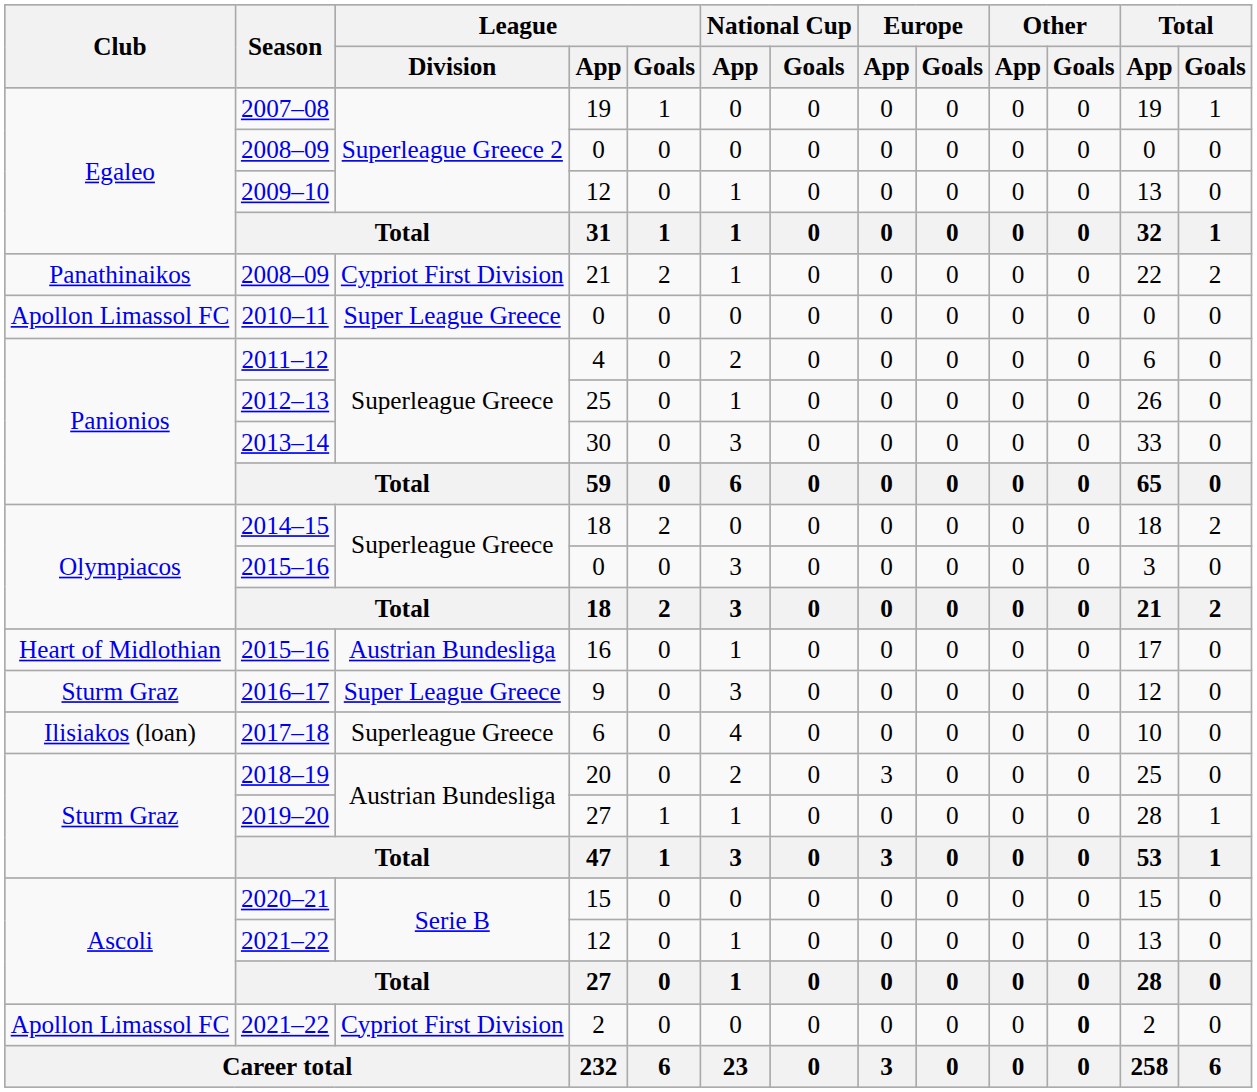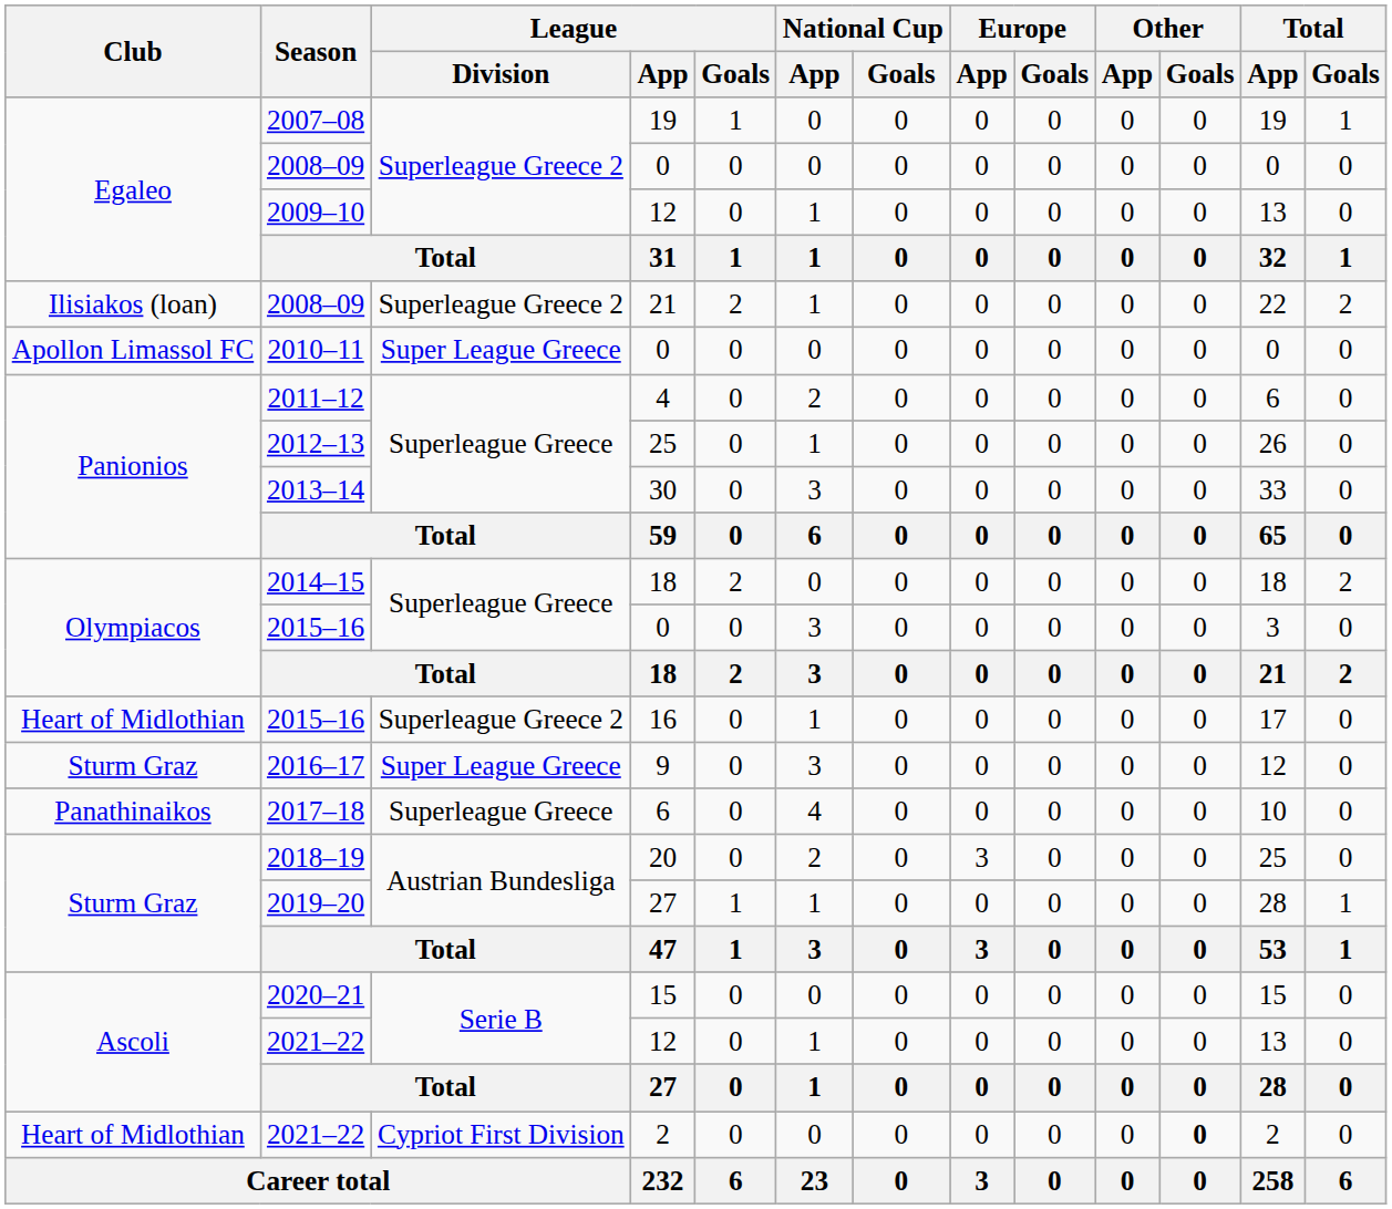2008–09 / 21 | Club: Panathinaikos -> Ilisiakos (loan)
2008–09 / 21 | League / Division: Cypriot First Division -> Superleague Greece 2
2015–16 / 16 | League / Division: Austrian Bundesliga -> Superleague Greece 2
2017–18 | Club: Ilisiakos (loan) -> Panathinaikos
2021–22 / 2 | Club: Apollon Limassol FC -> Heart of Midlothian
